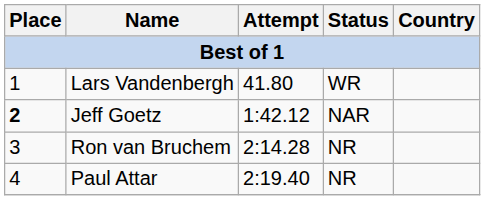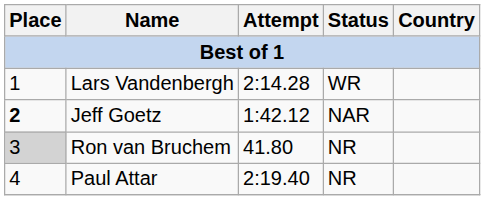Lars Vandenbergh | Attempt: 41.80 -> 2:14.28
Ron van Bruchem | Place: no background -> lightgrey background
Ron van Bruchem | Attempt: 2:14.28 -> 41.80
